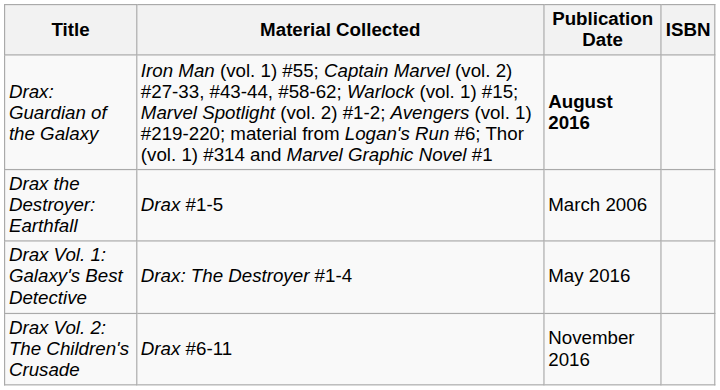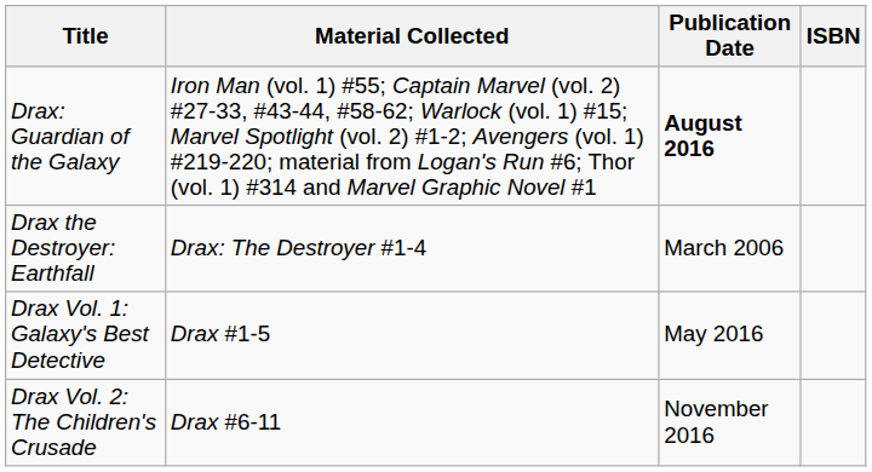Drax the Destroyer: Earthfall | Material Collected: Drax #1-5 -> Drax: The Destroyer #1-4
Drax Vol. 1: Galaxy's Best Detective | Material Collected: Drax: The Destroyer #1-4 -> Drax #1-5
